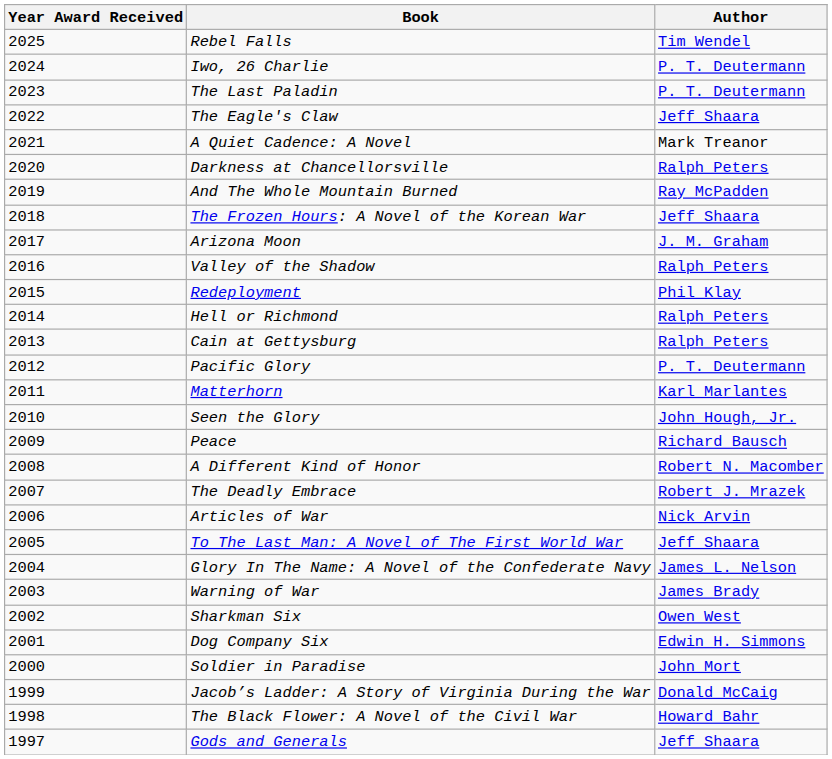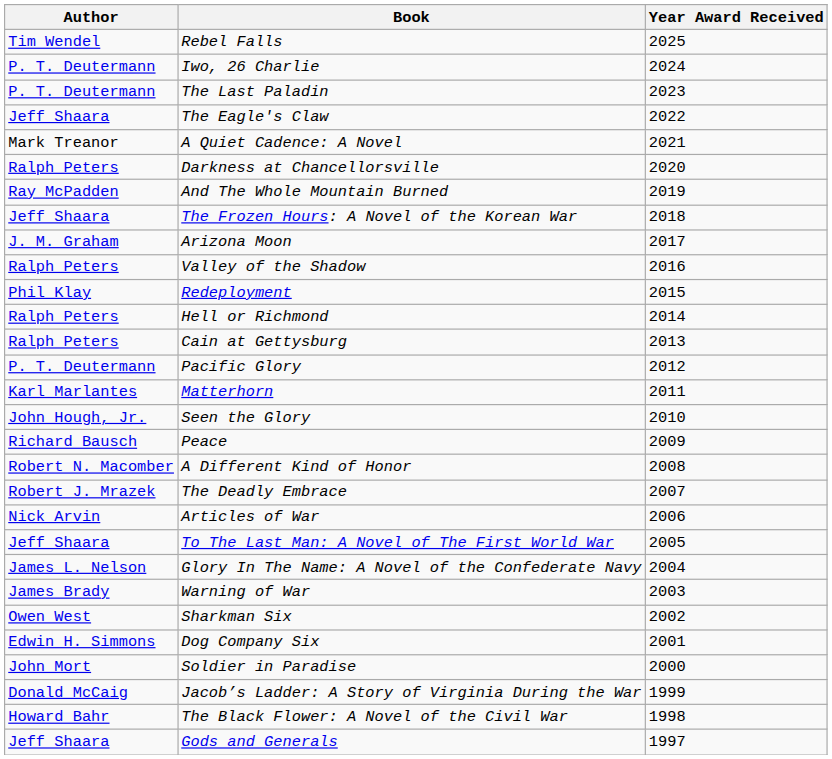columns swapped: Author <-> Year Award Received
